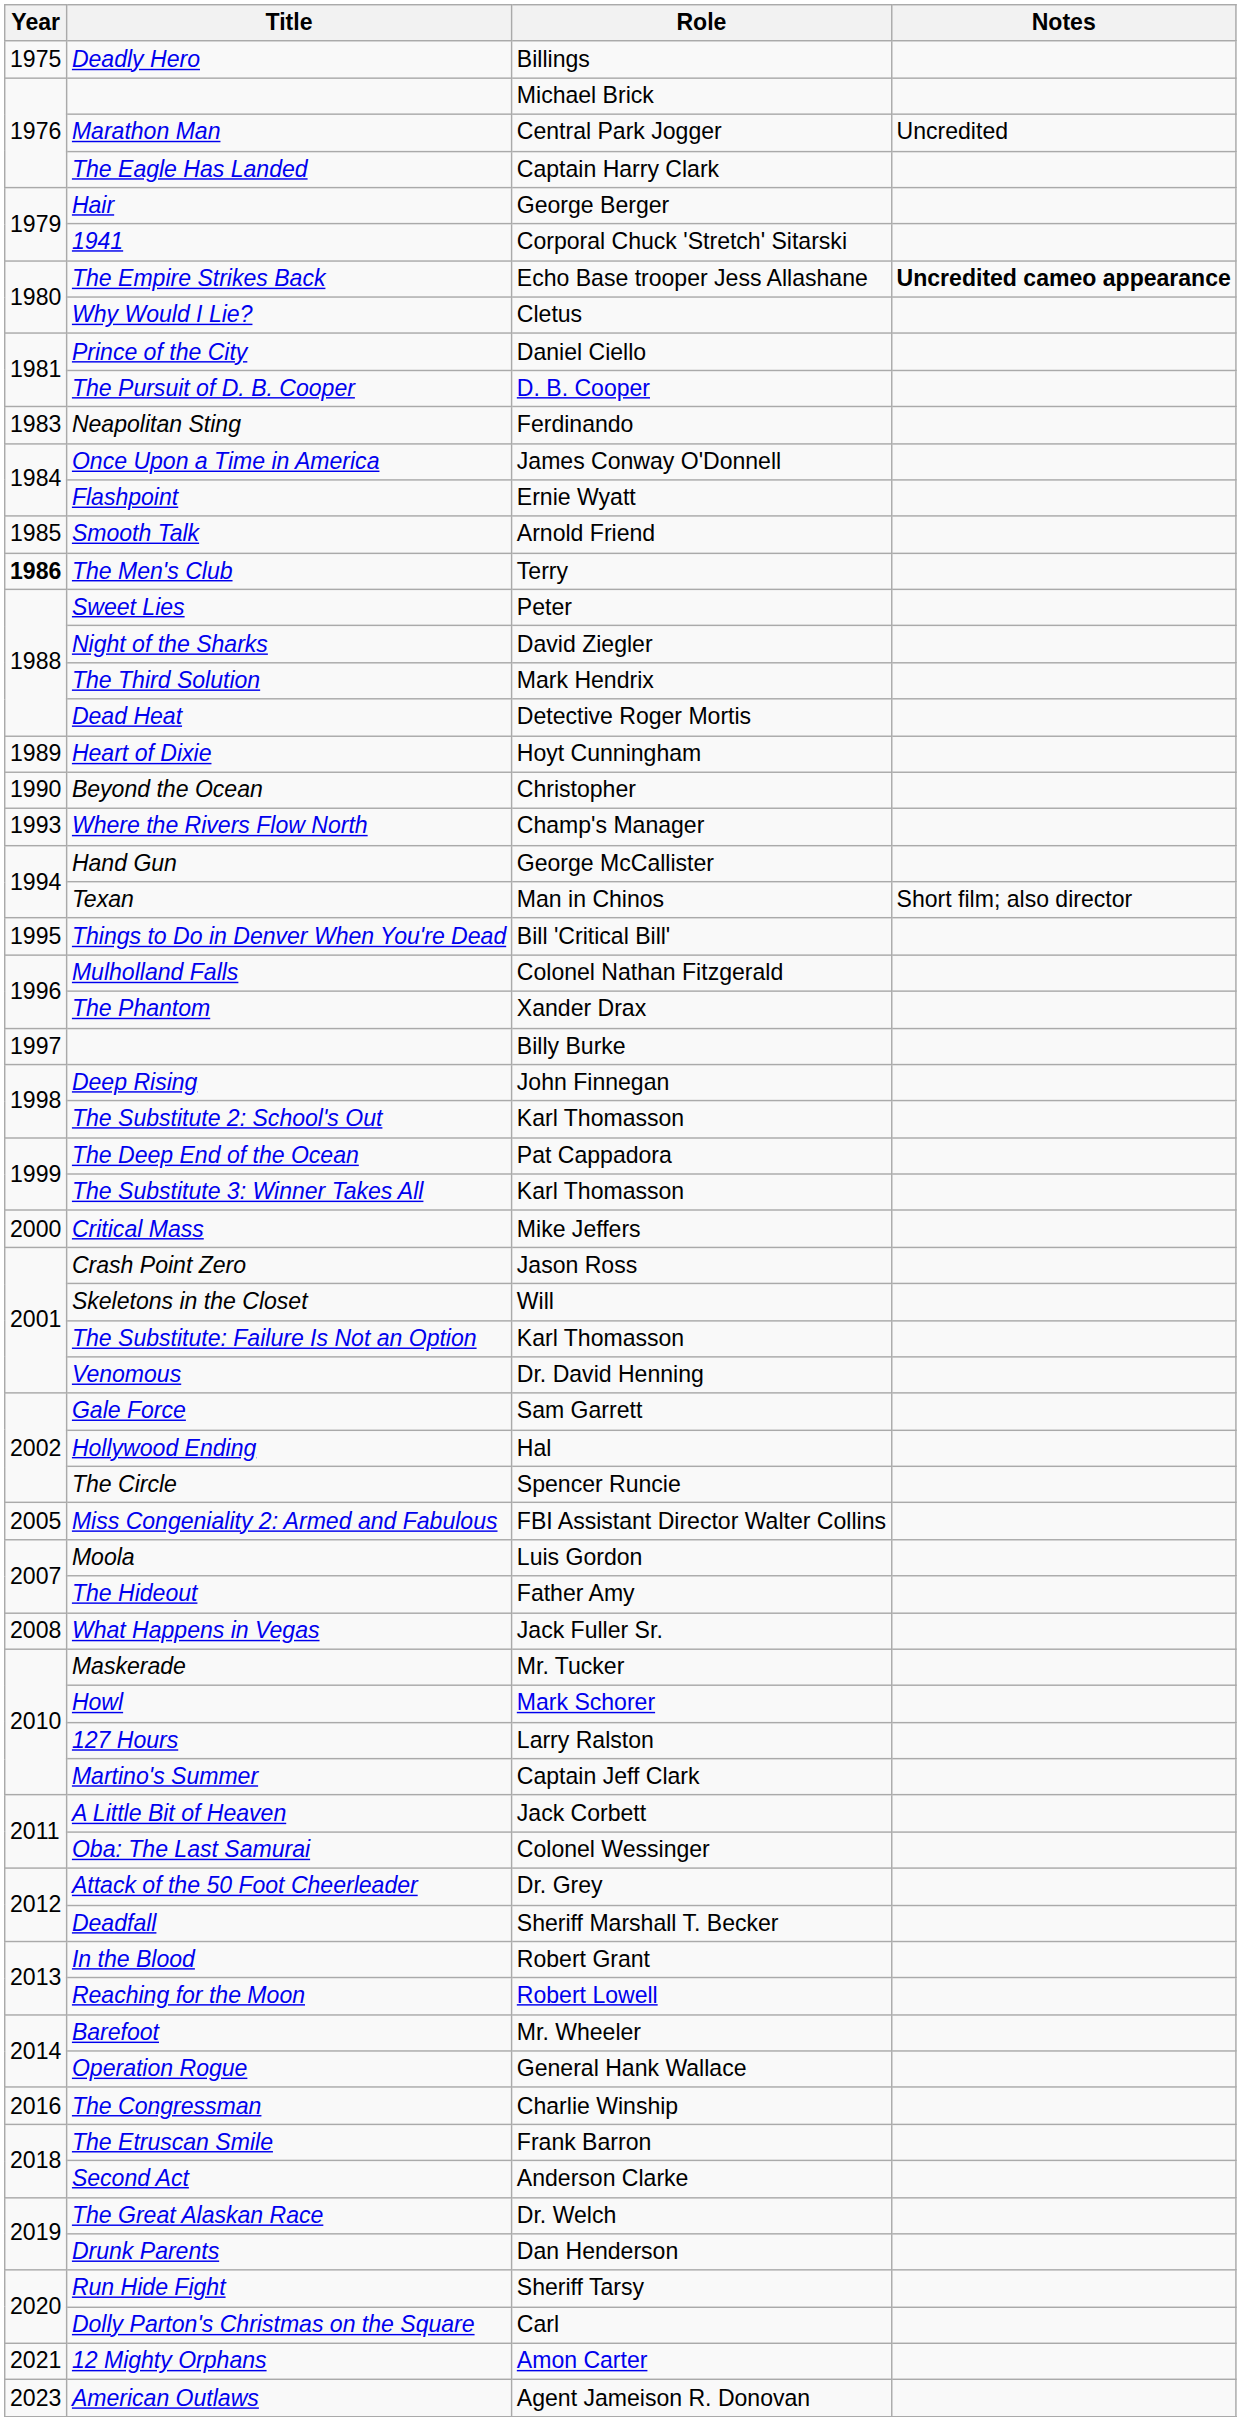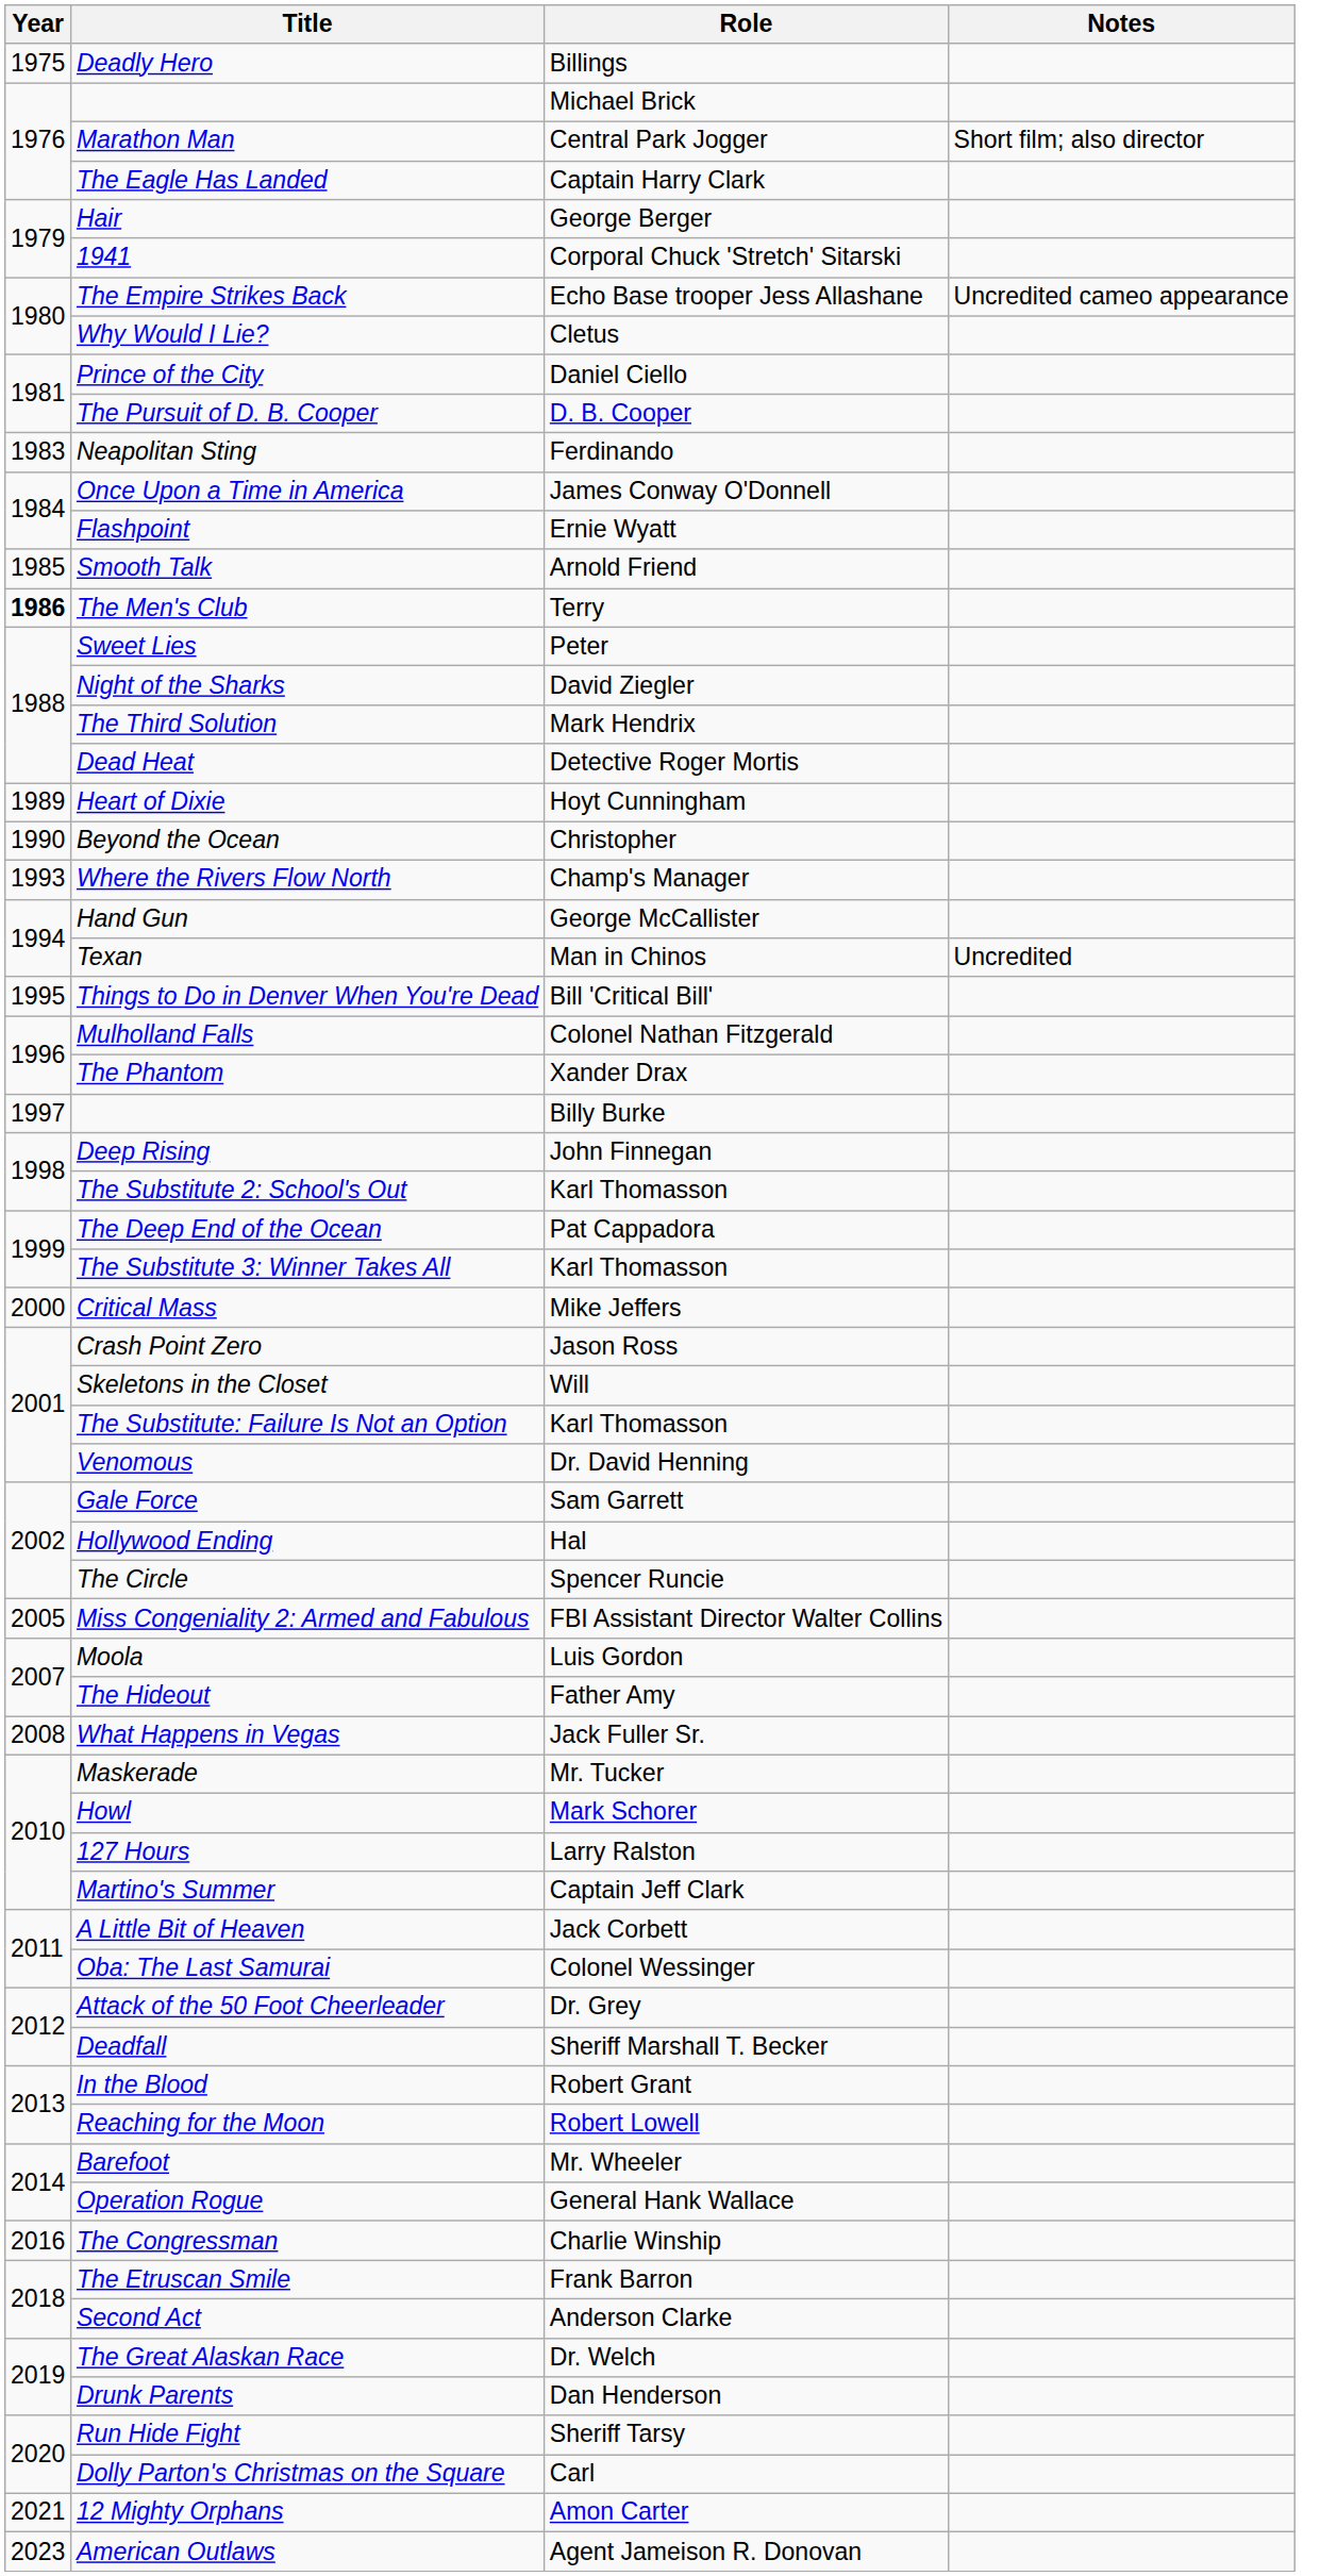Marathon Man | Notes: Uncredited -> Short film; also director
The Empire Strikes Back | Notes: bold -> normal
Texan | Notes: Short film; also director -> Uncredited
